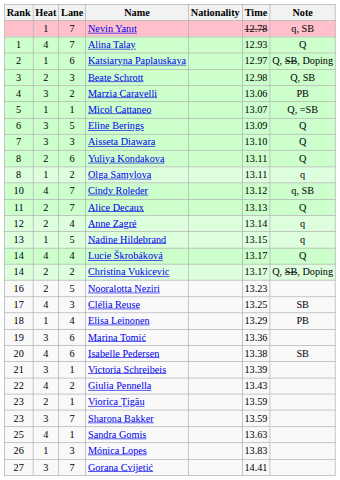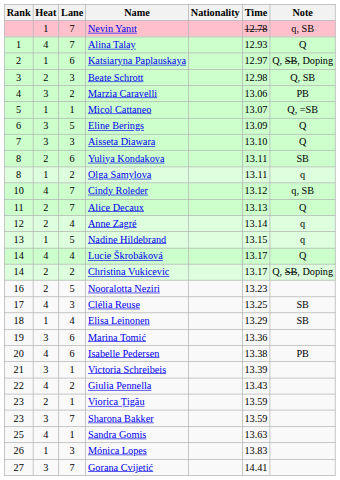Yuliya Kondakova | Note: Q -> SB
Elisa Leinonen | Note: PB -> SB
Isabelle Pedersen | Note: SB -> PB
